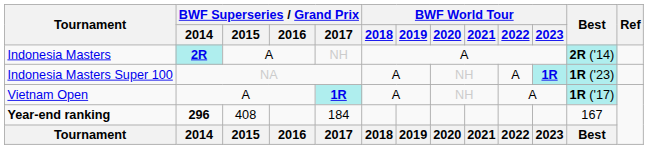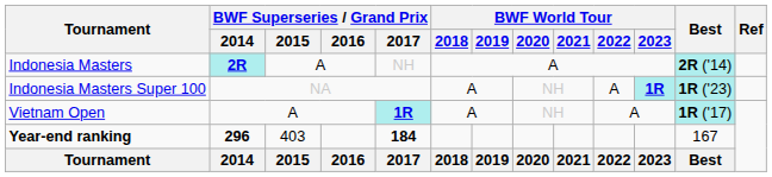Year-end ranking | BWF Superseries / Grand Prix / 2015: 408 -> 403
Year-end ranking | BWF Superseries / Grand Prix / 2017: normal -> bold
